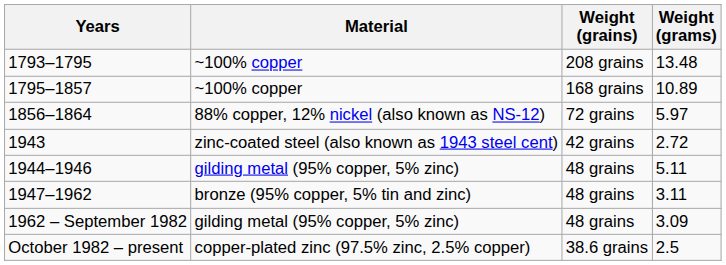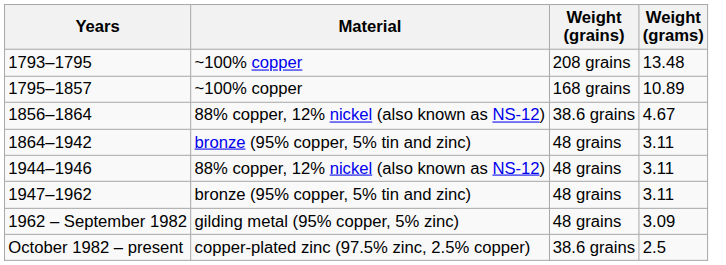1856–1864 | Weight (grains): 72 grains -> 38.6 grains
1856–1864 | Weight (grams): 5.97 -> 4.67
+ row: 1864–1942 | bronze (95% copper, 5% tin and zinc) | 48 grains | 3.11
- row: 1943 | zinc-coated steel (also known as 1943 steel cent) | 42 grains | 2.72
1944–1946 | Material: gilding metal (95% copper, 5% zinc) -> 88% copper, 12% nickel (also known as NS-12)
1944–1946 | Weight (grams): 5.11 -> 3.11
